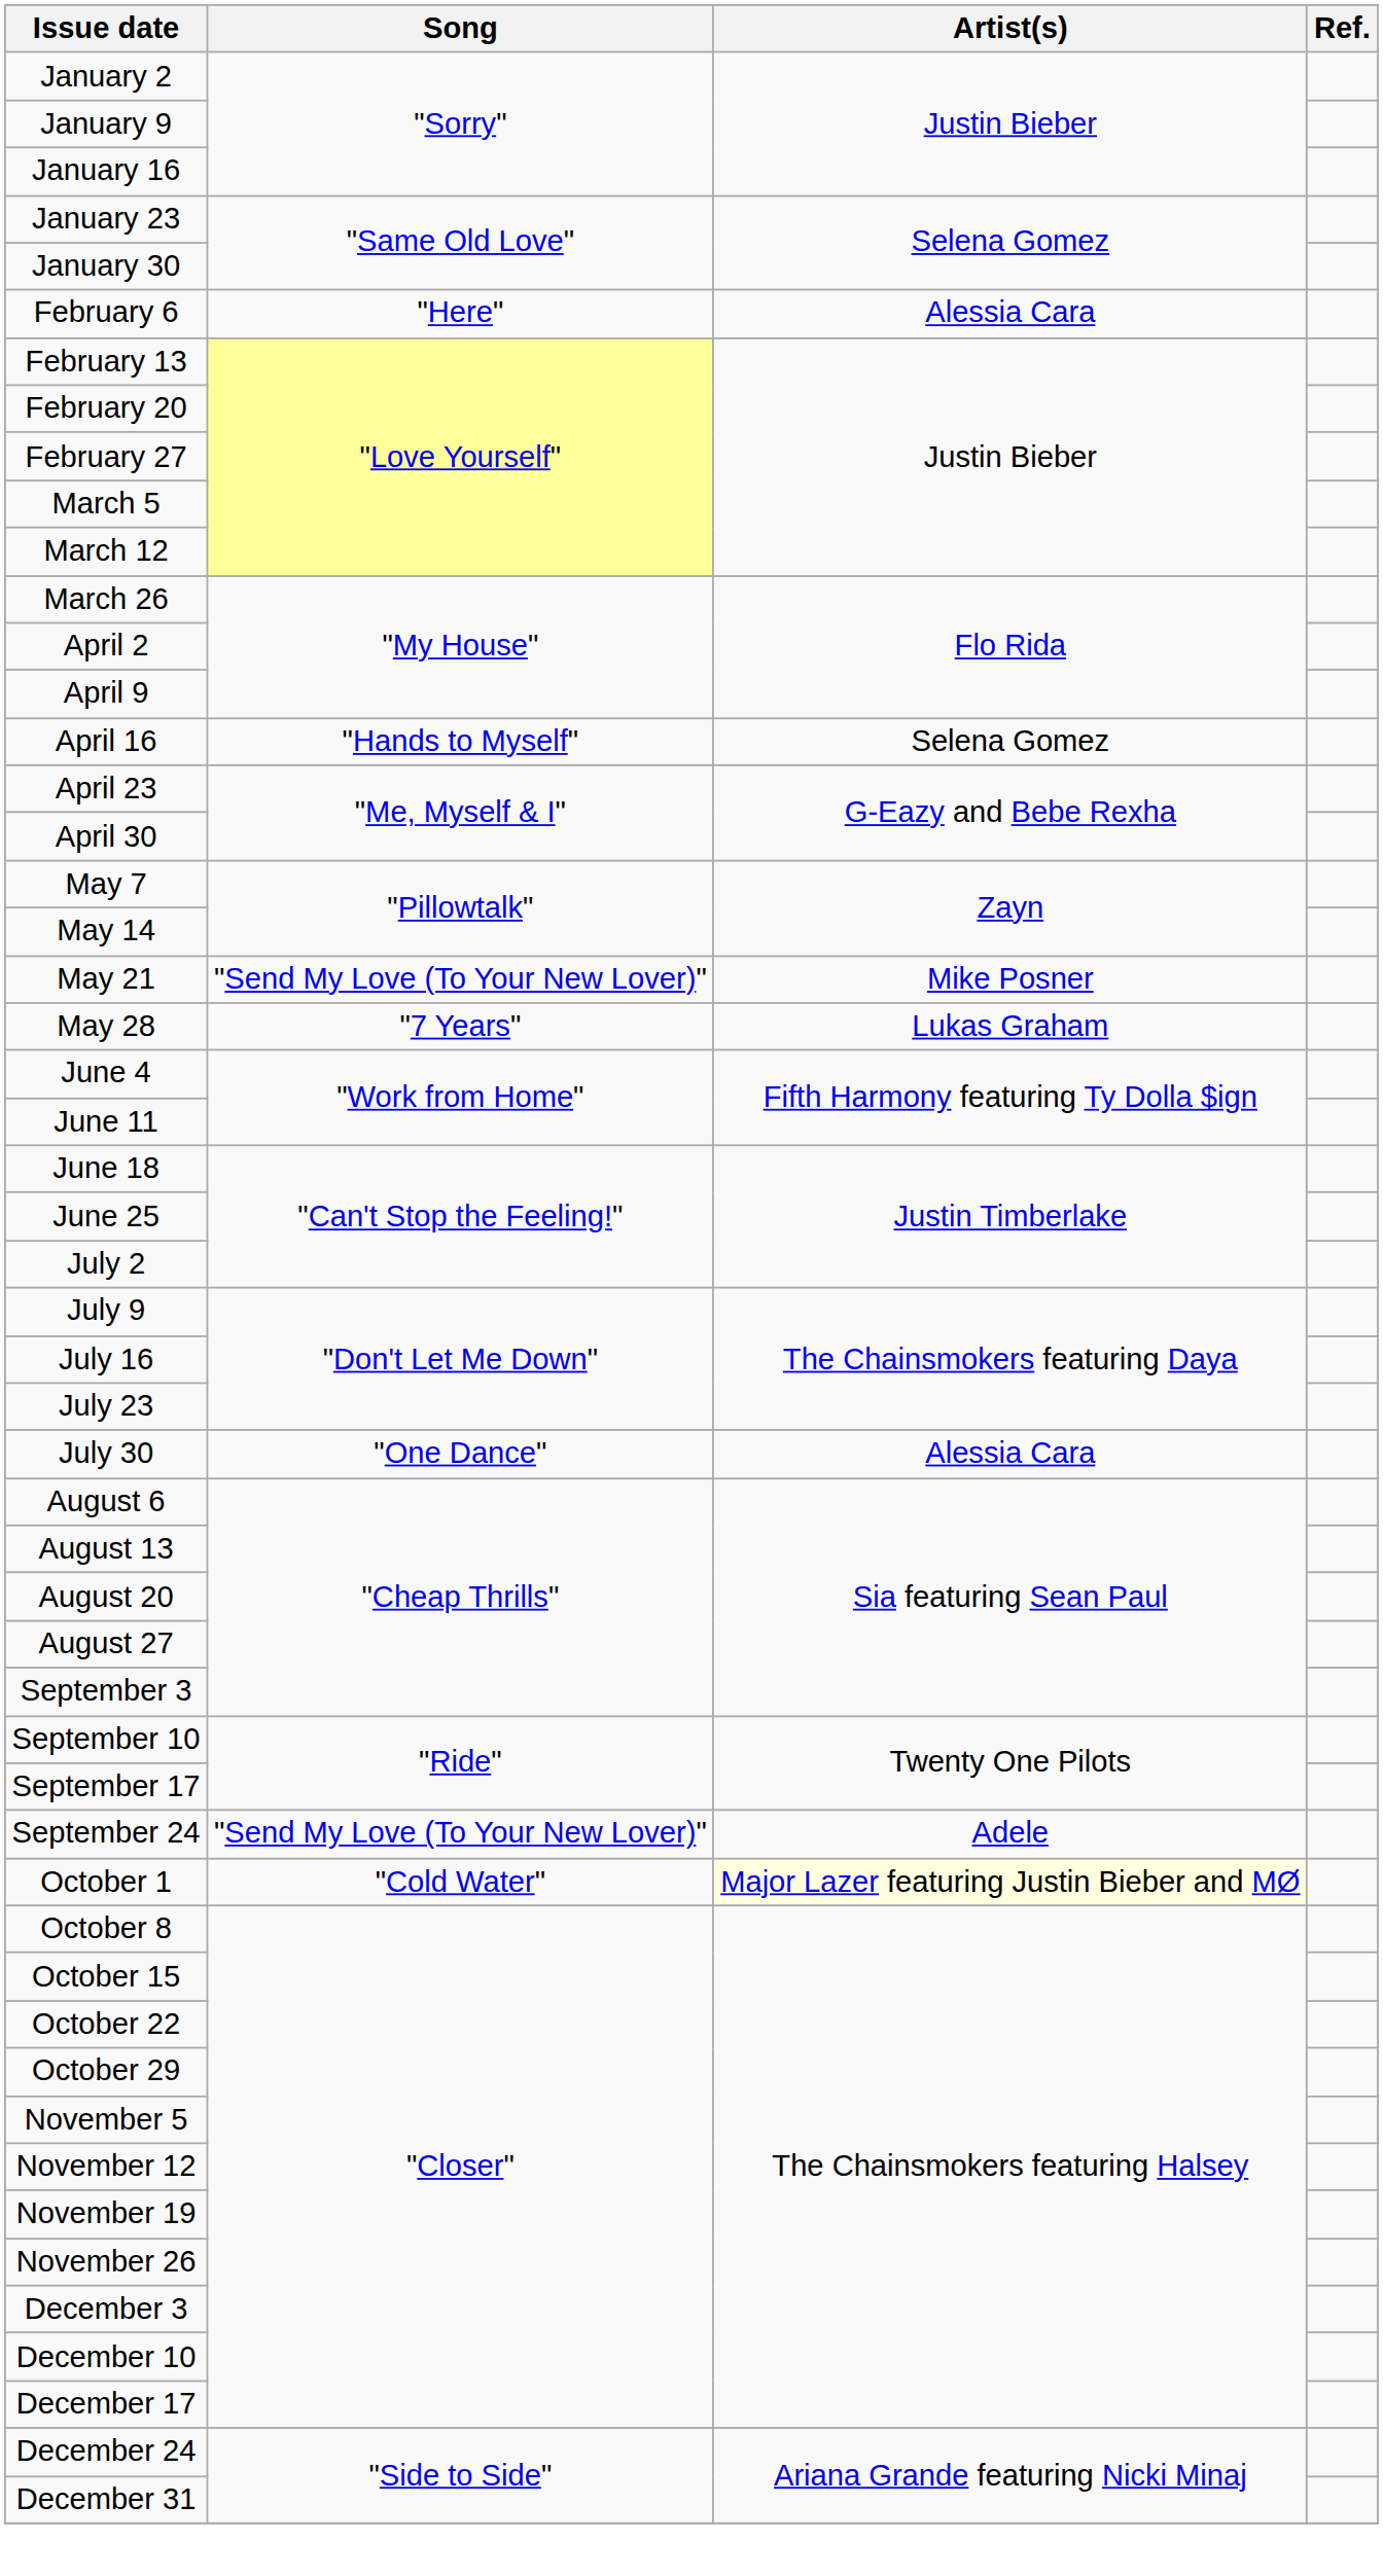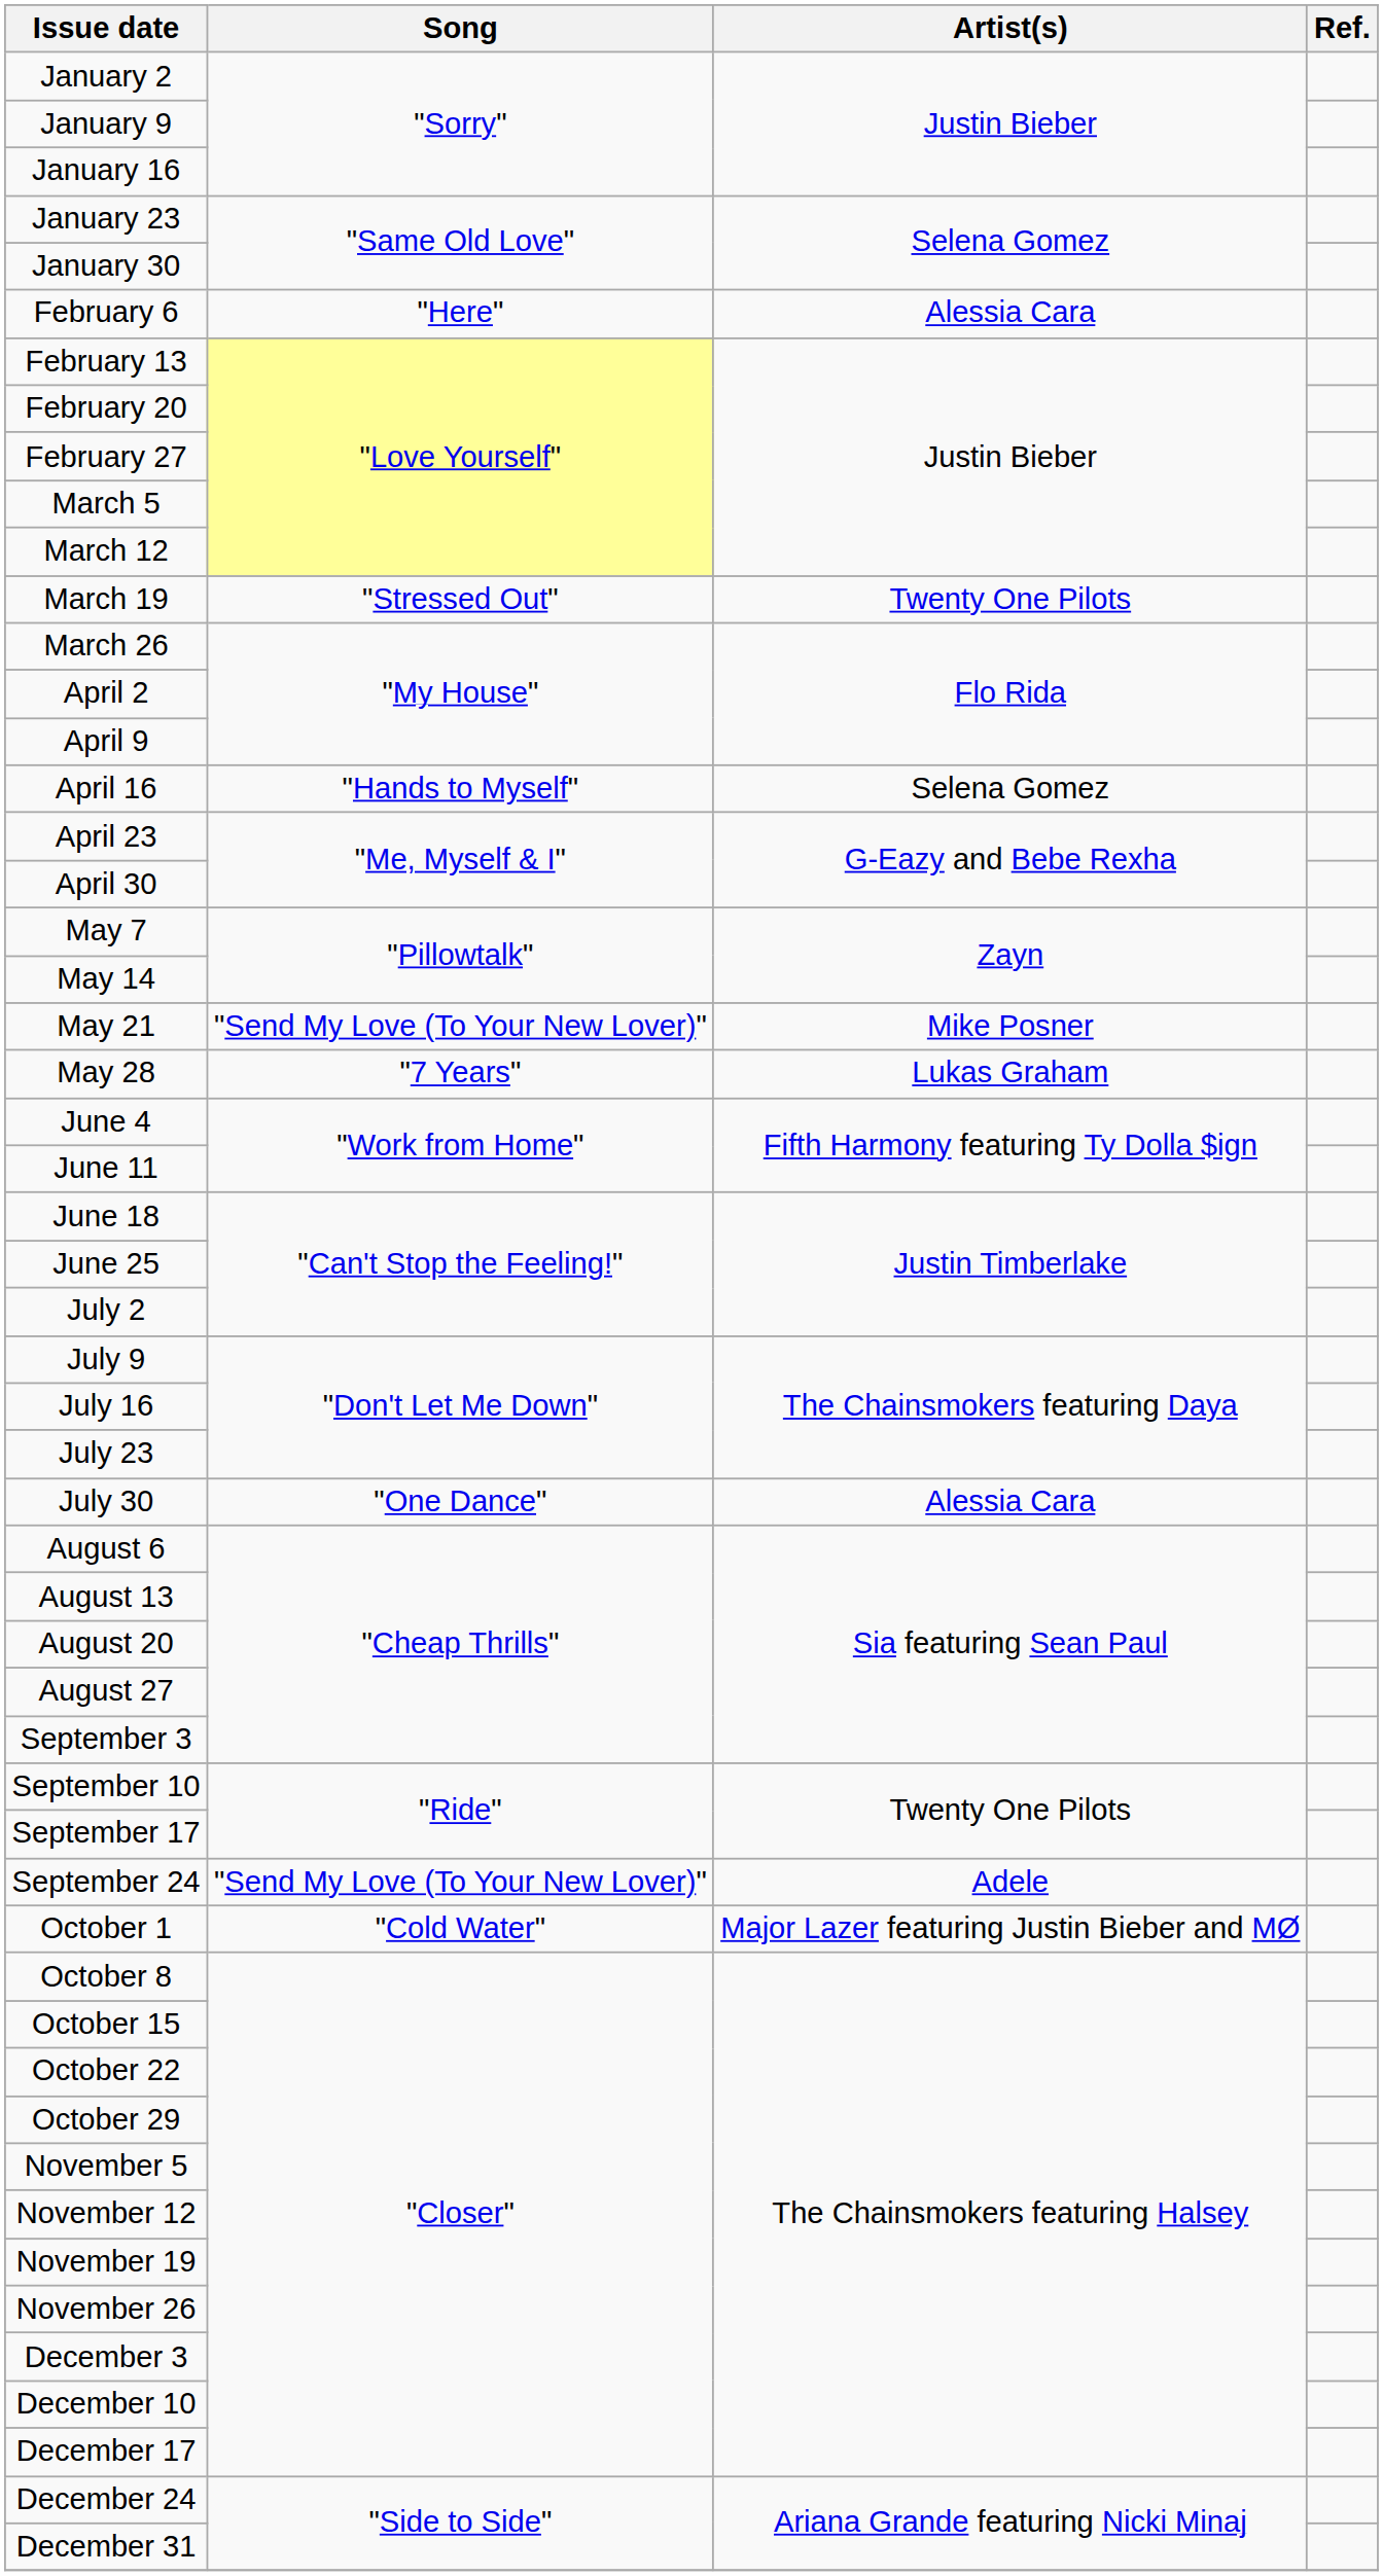+ row: March 19 | "Stressed Out" | Twenty One Pilots
October 1 | Artist(s): lightyellow background -> no background
